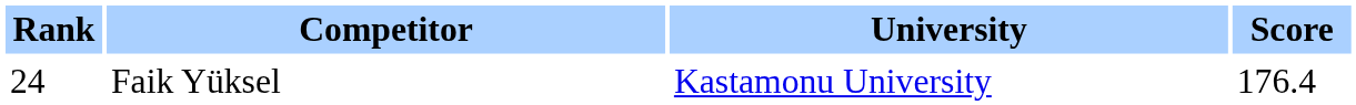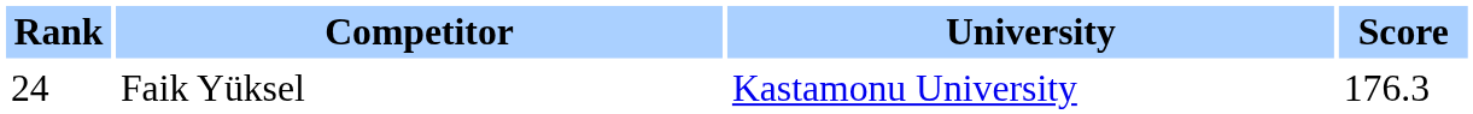Faik Yüksel | Score: 176.4 -> 176.3
